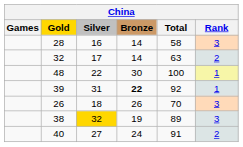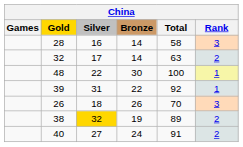39 | Bronze: bold -> normal
38 | Rank: 3 -> 2
